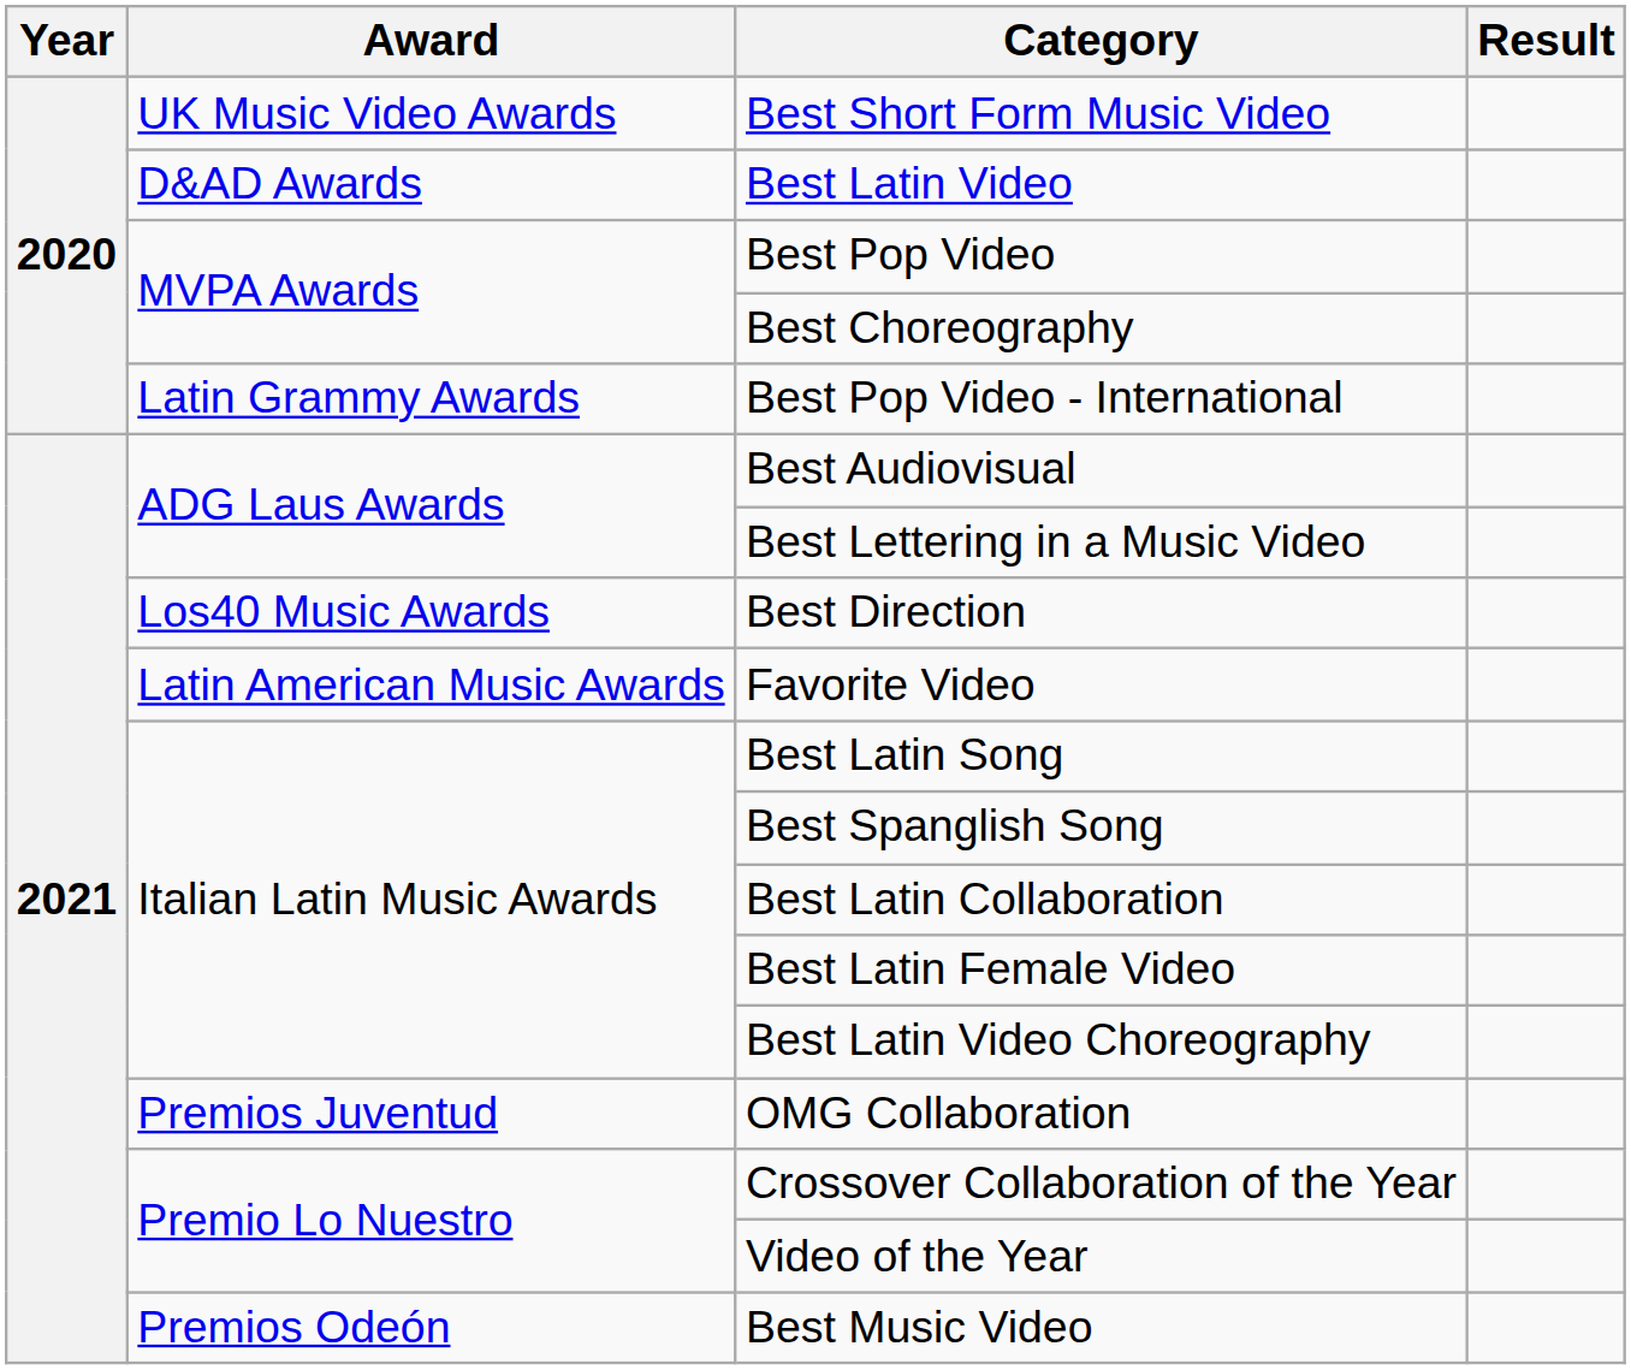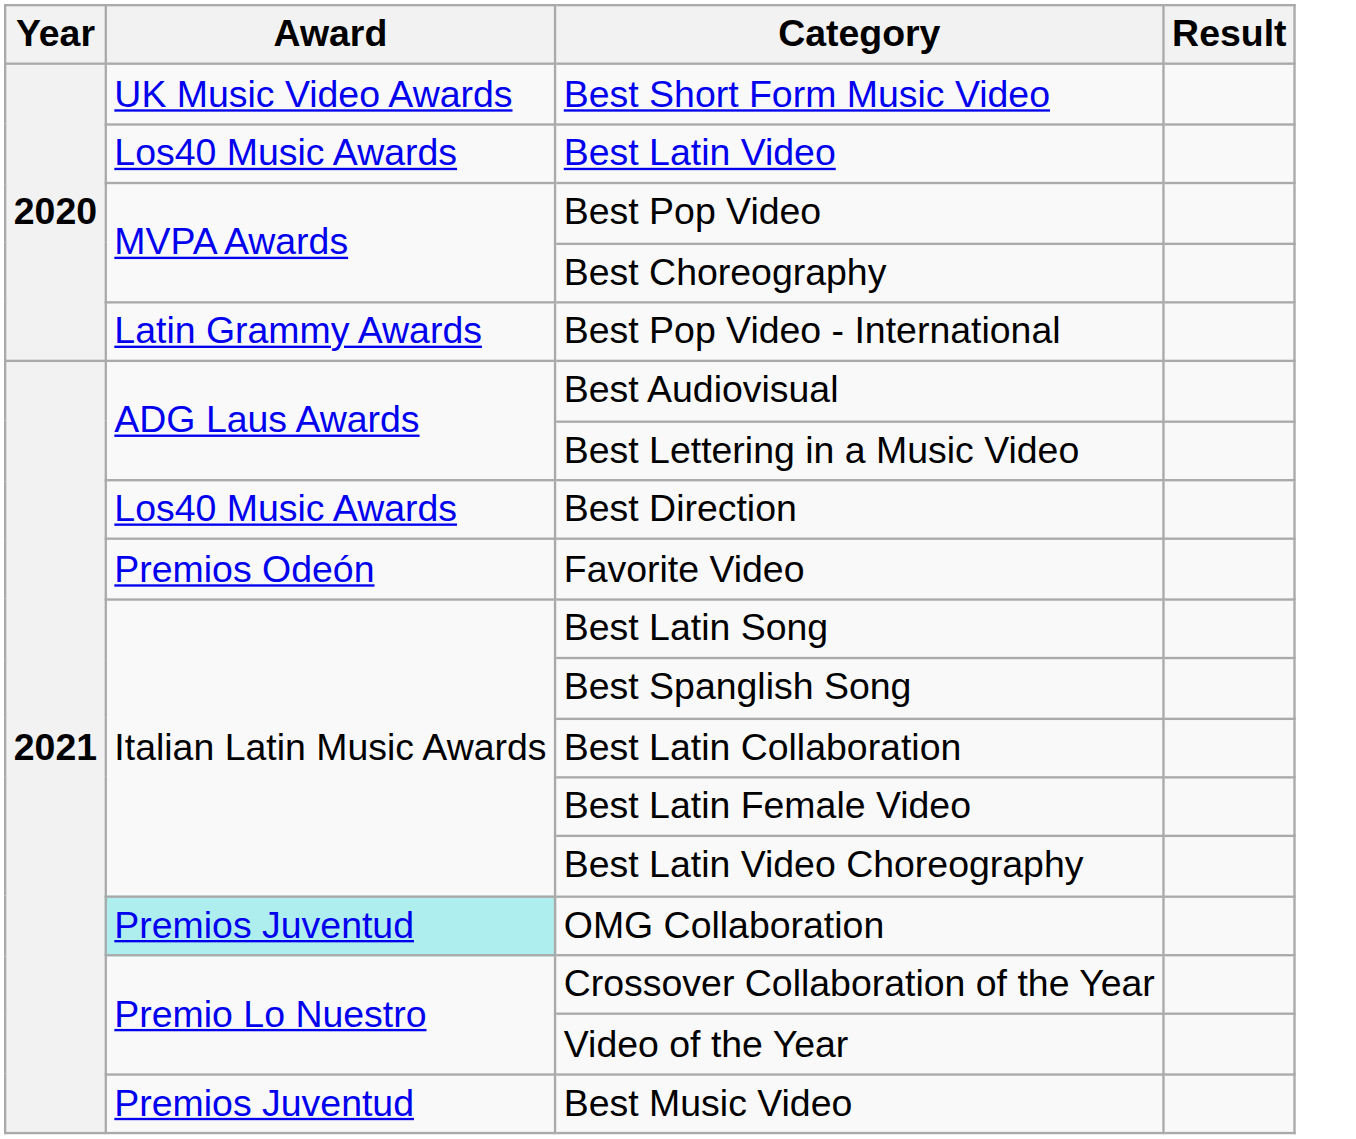Best Latin Video | Award: D&AD Awards -> Los40 Music Awards
Favorite Video | Award: Latin American Music Awards -> Premios Odeón
OMG Collaboration | Award: no background -> paleturquoise background
Best Music Video | Award: Premios Odeón -> Premios Juventud
